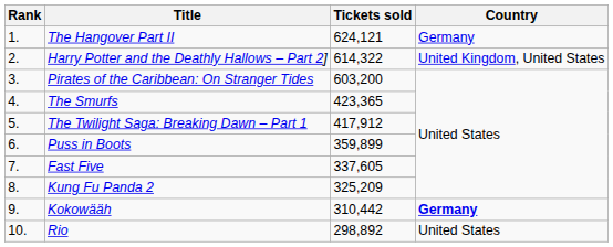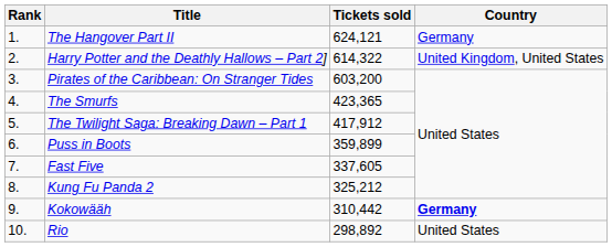Kung Fu Panda 2 | Tickets sold: 325,209 -> 325,212
